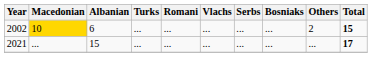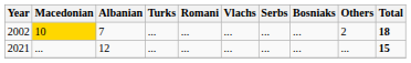2002 | Albanian: 6 -> 7
2002 | Total: 15 -> 18
2021 | Albanian: 15 -> 12
2021 | Total: 17 -> 15
